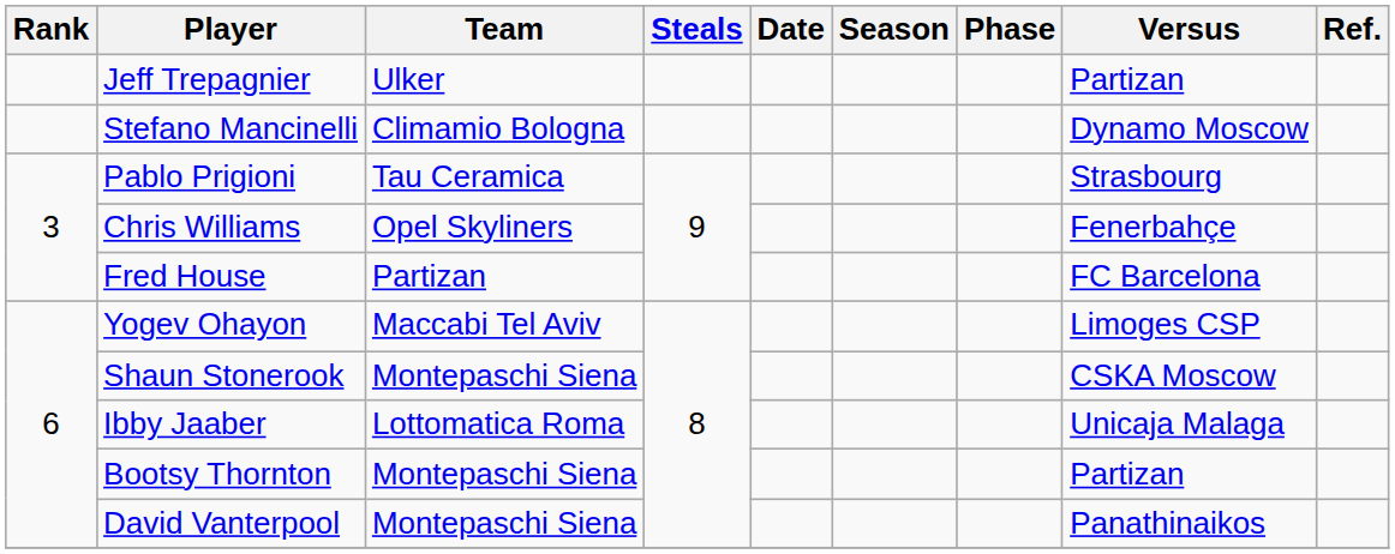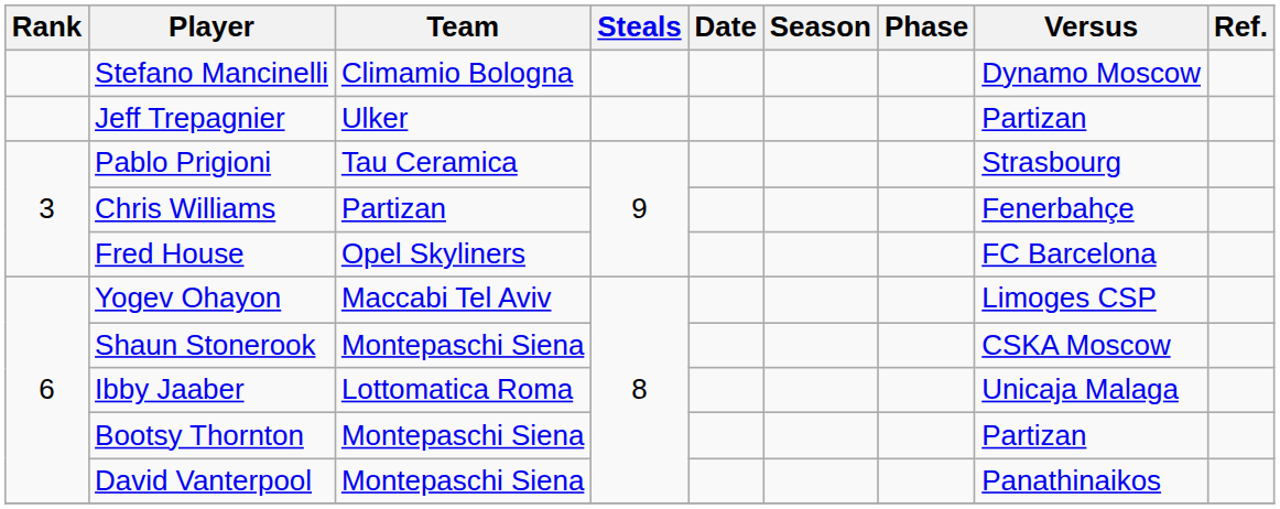rows swapped: Jeff Trepagnier <-> Stefano Mancinelli
Chris Williams | Team: Opel Skyliners -> Partizan
Fred House | Team: Partizan -> Opel Skyliners
